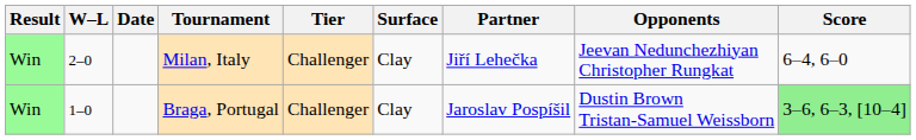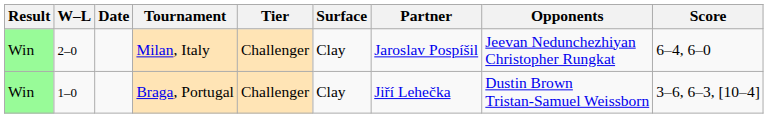Milan, Italy | Partner: Jiří Lehečka -> Jaroslav Pospíšil
Braga, Portugal | Partner: Jaroslav Pospíšil -> Jiří Lehečka
Braga, Portugal | Score: lightgreen background -> no background
